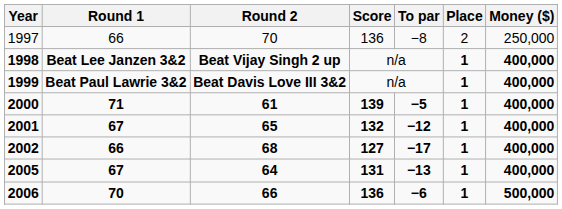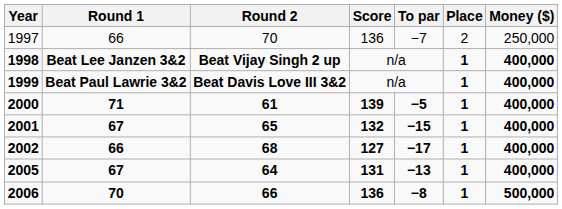1997 | To par: −8 -> −7
2001 | To par: −12 -> −15
2006 | To par: −6 -> −8
